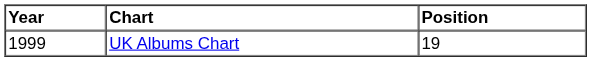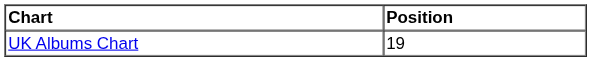- column: Year | 1999
